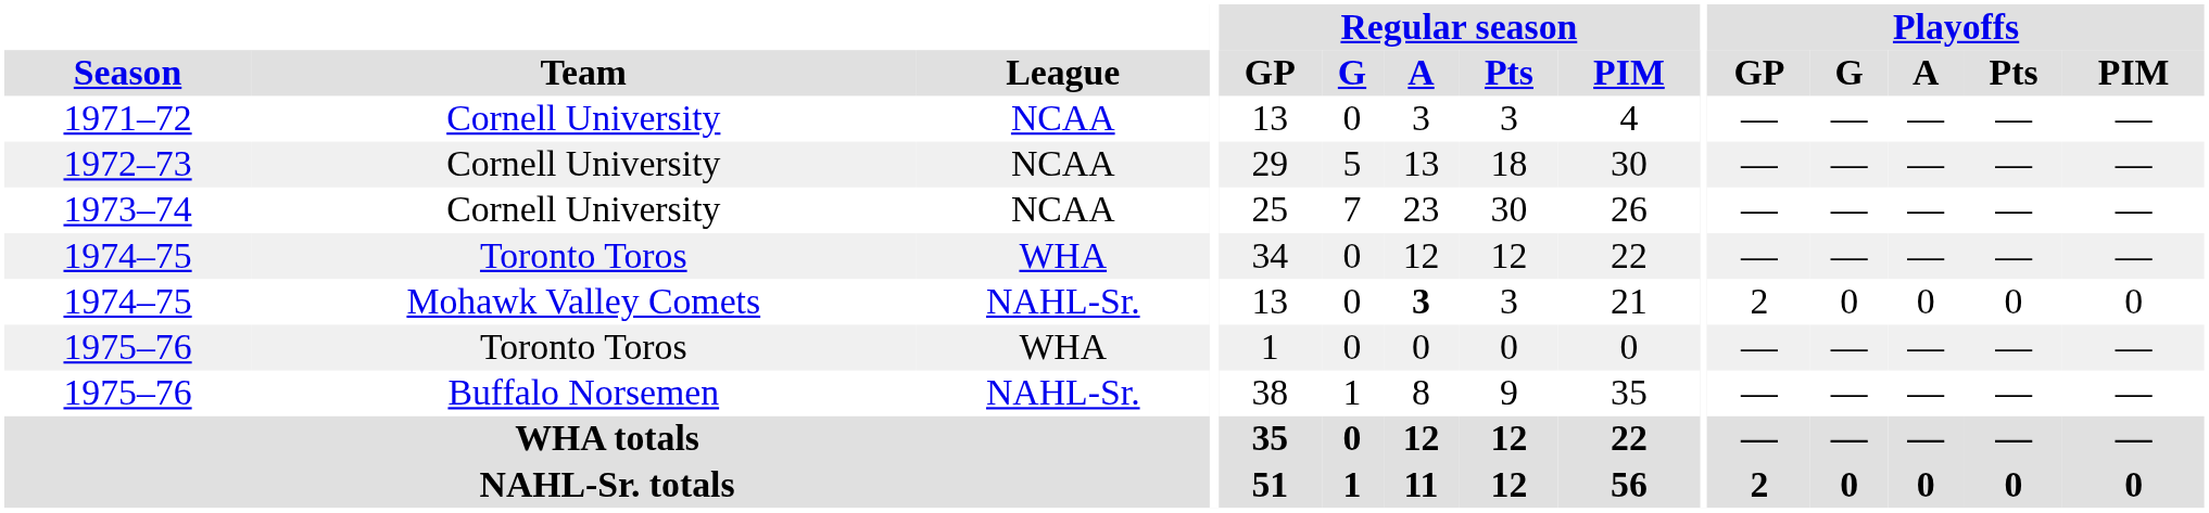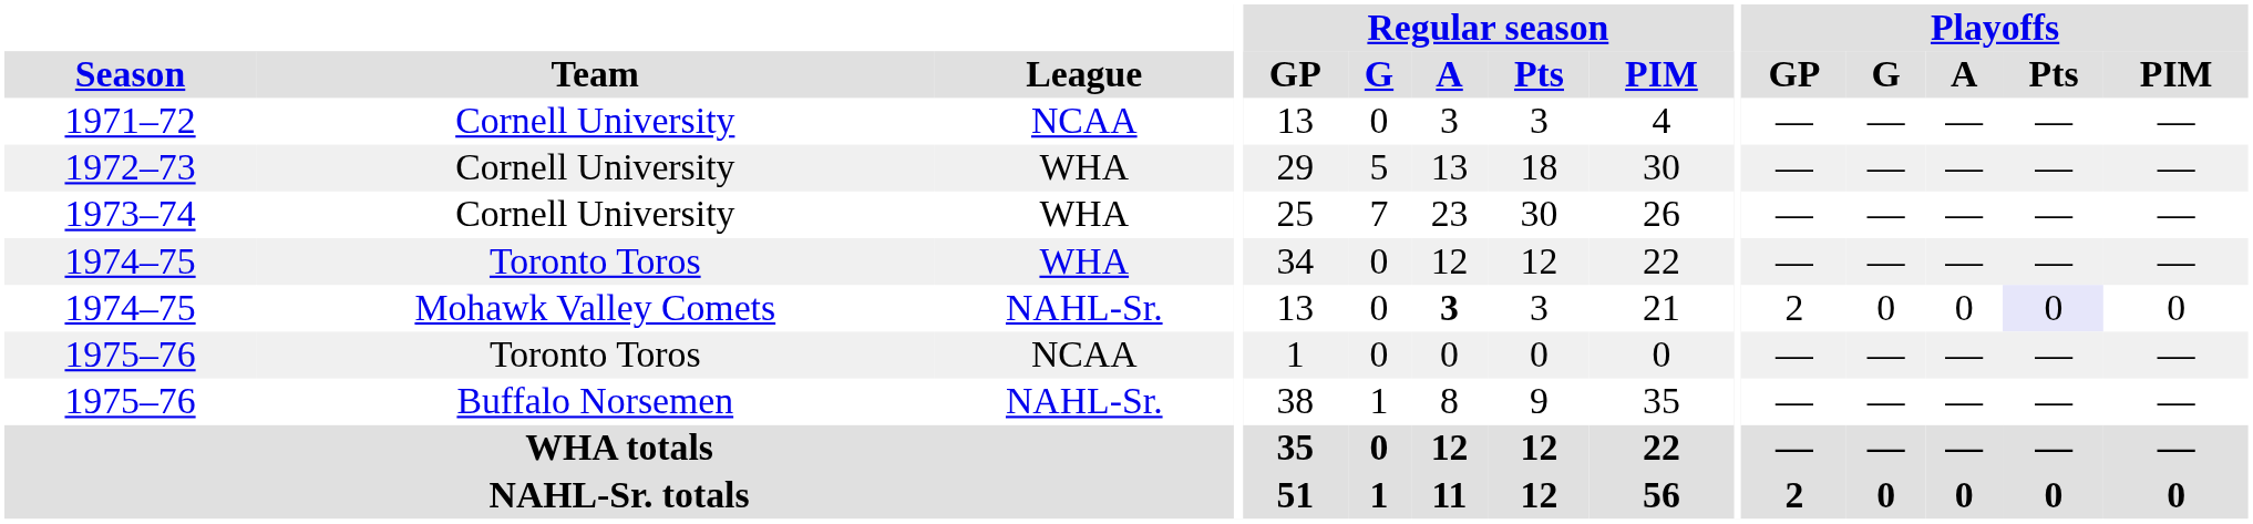1972–73 | League: NCAA -> WHA
1973–74 | League: NCAA -> WHA
1974–75 / Mohawk Valley Comets | Playoffs / Pts: no background -> lavender background
1975–76 / Toronto Toros | League: WHA -> NCAA
